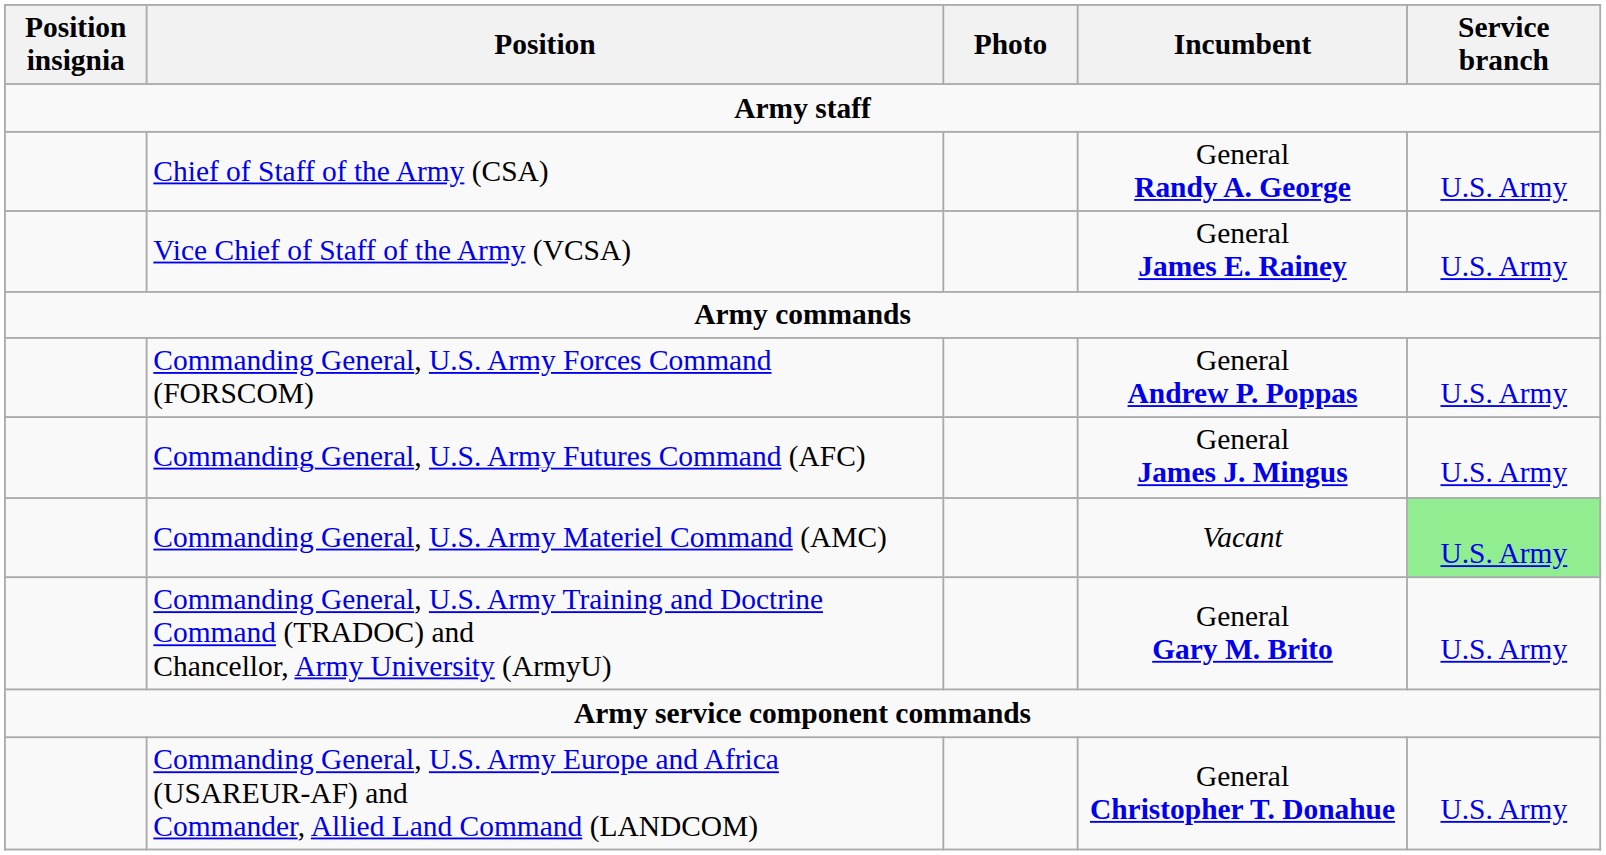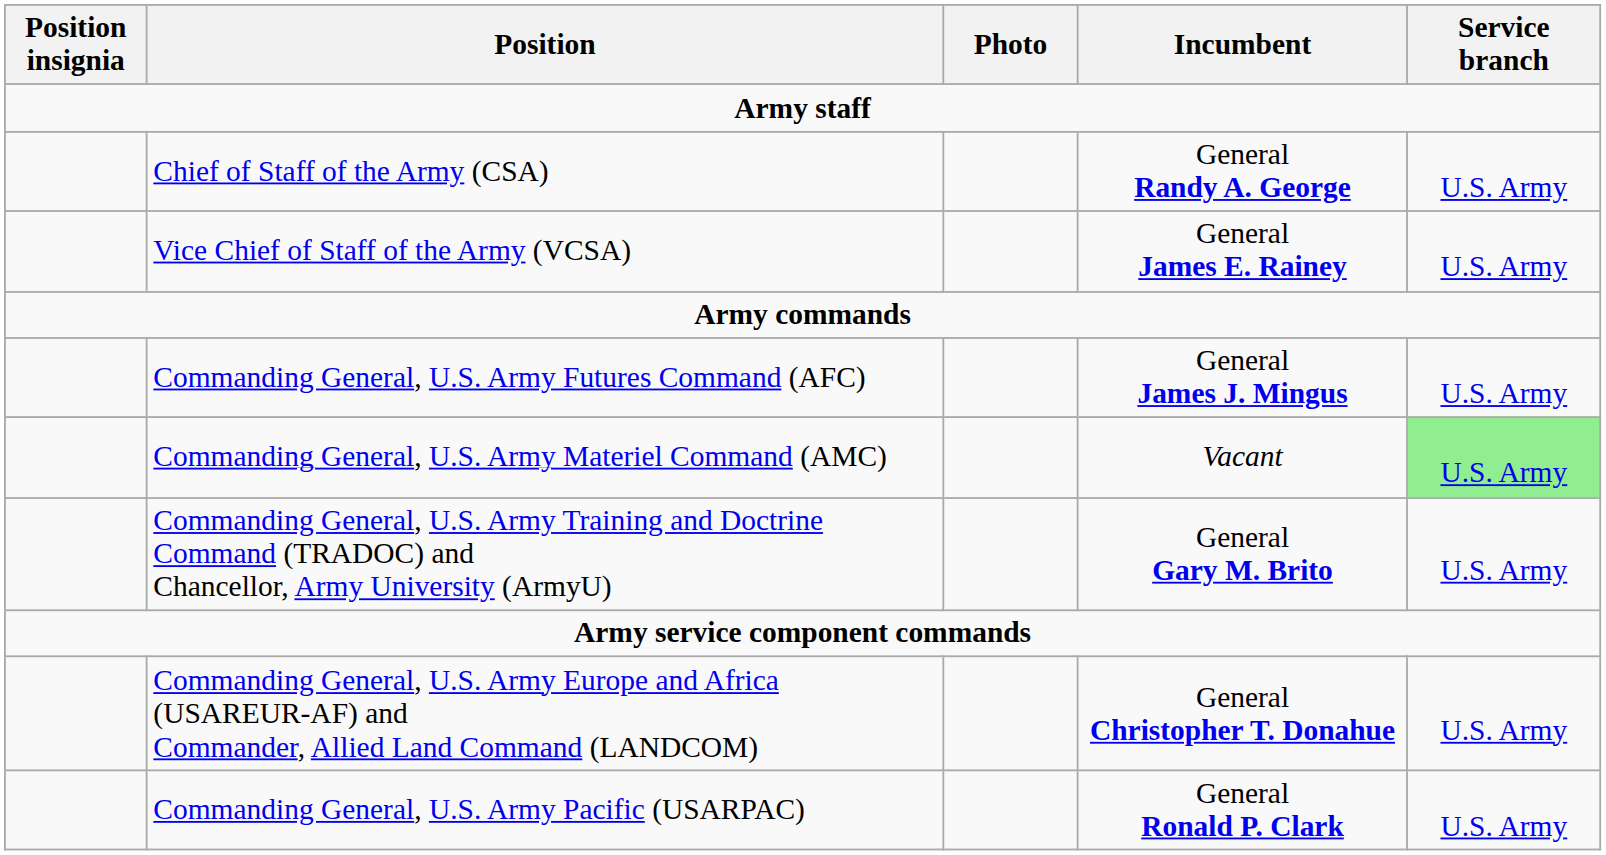- row: Commanding General, U.S. Army Forces Command (FORSCOM) | General Andrew P. Poppas | U.S. Army
+ row: Commanding General, U.S. Army Pacific (USARPAC) | General Ronald P. Clark | U.S. Army
